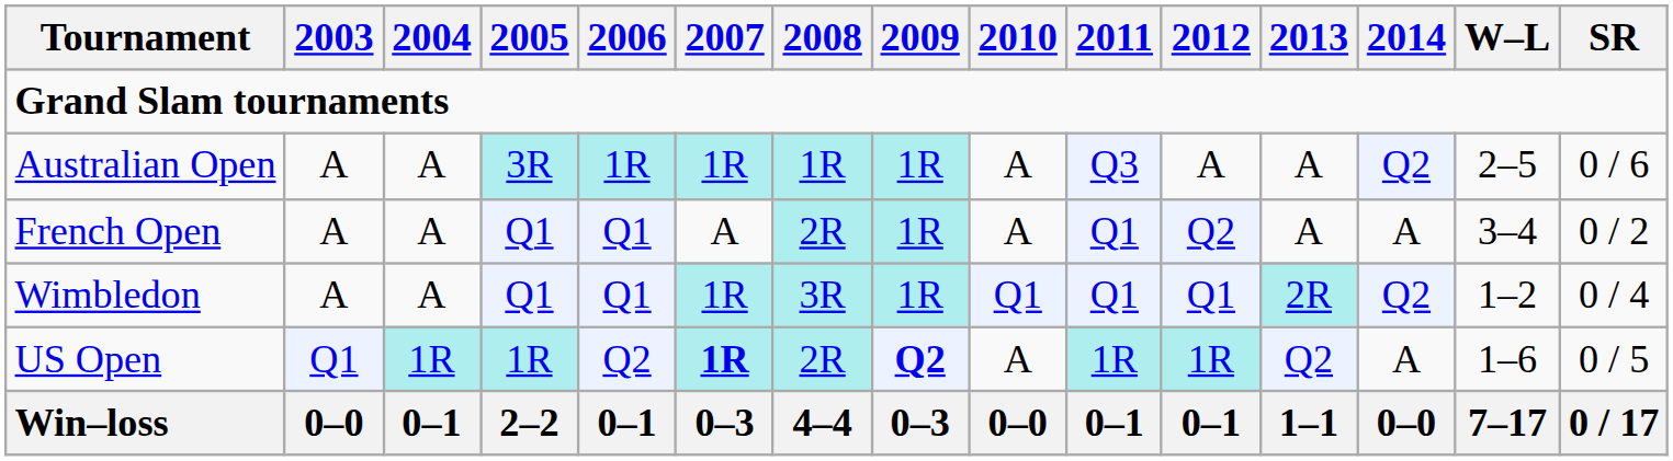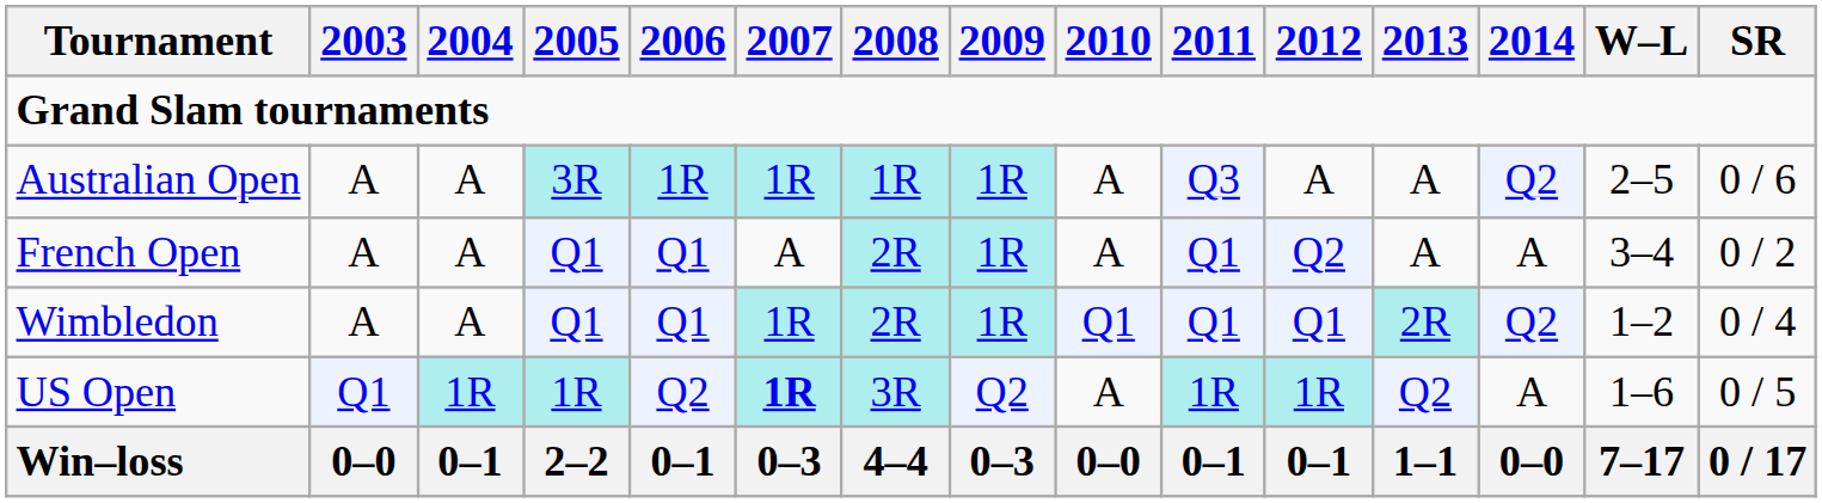Wimbledon | 2008: 3R -> 2R
US Open | 2008: 2R -> 3R
US Open | 2009: bold -> normal
